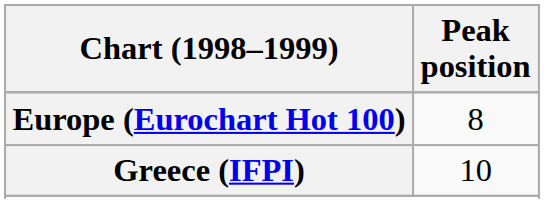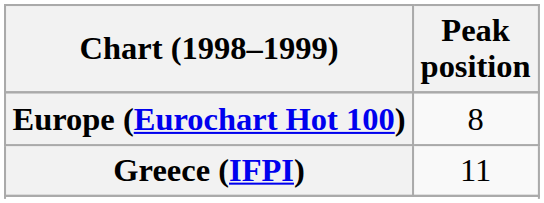Greece (IFPI) | Peak position: 10 -> 11
